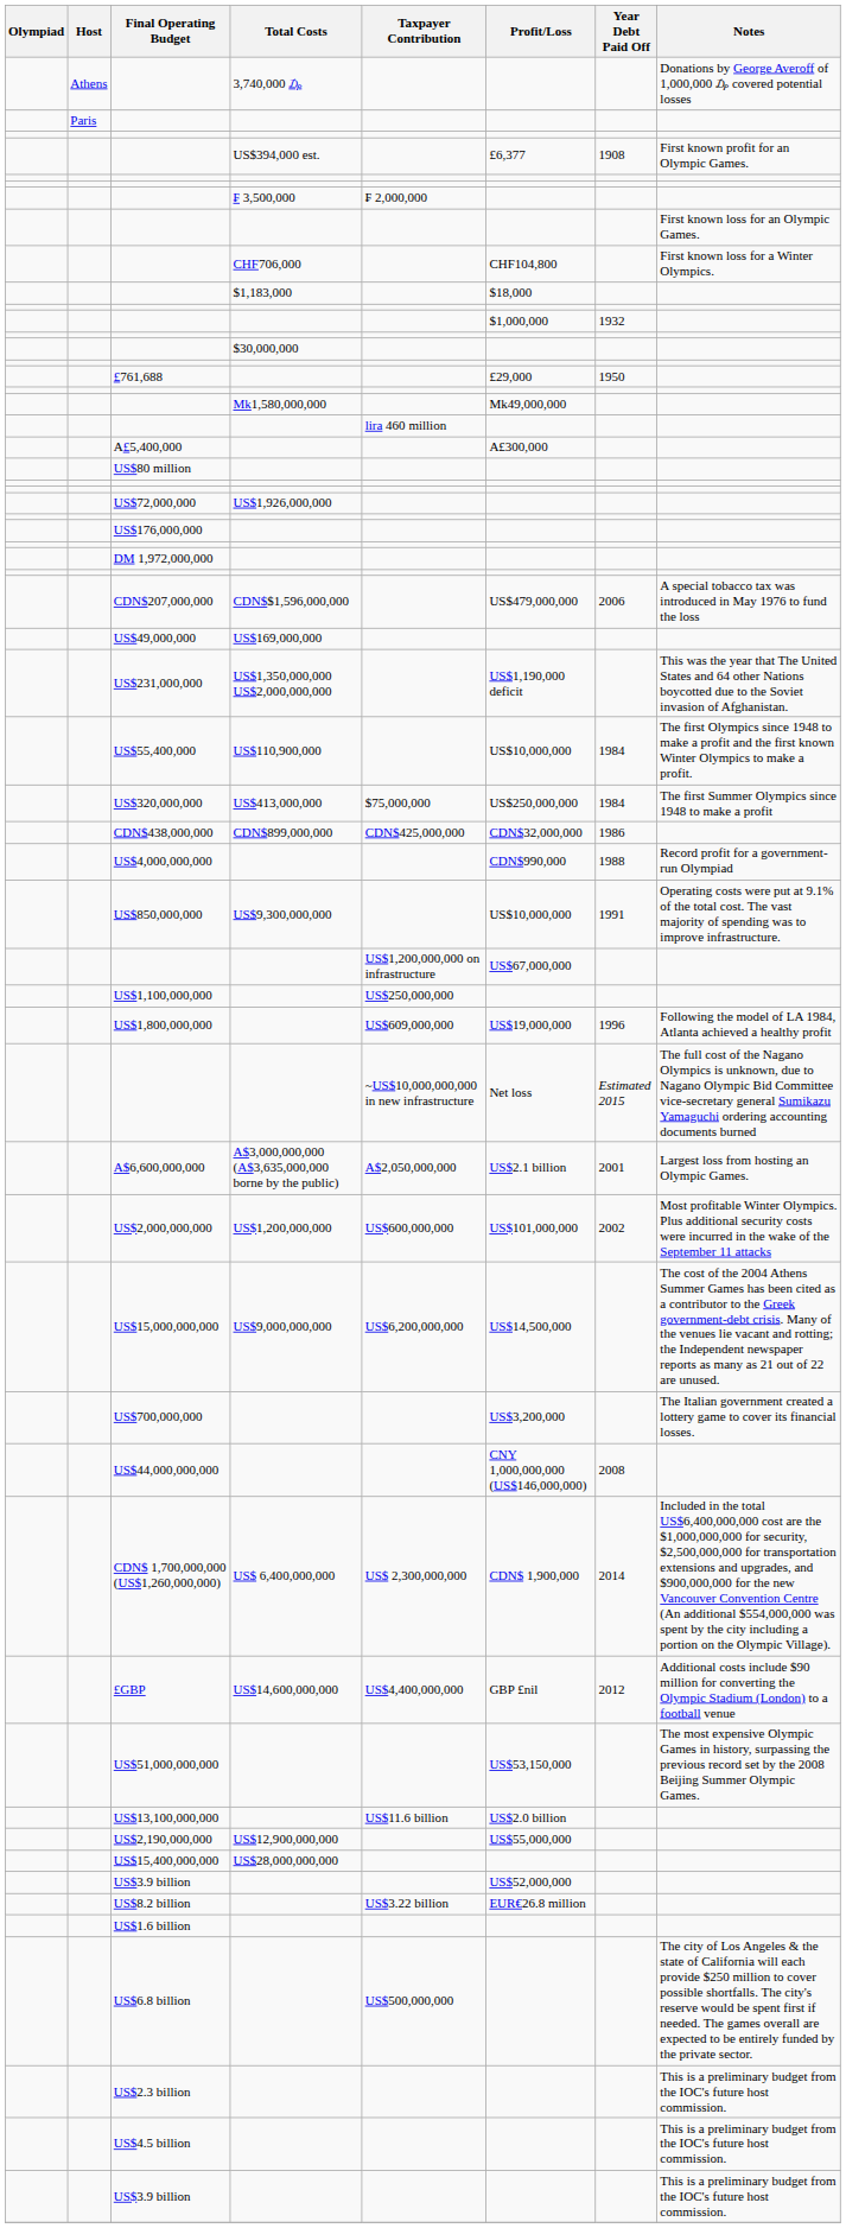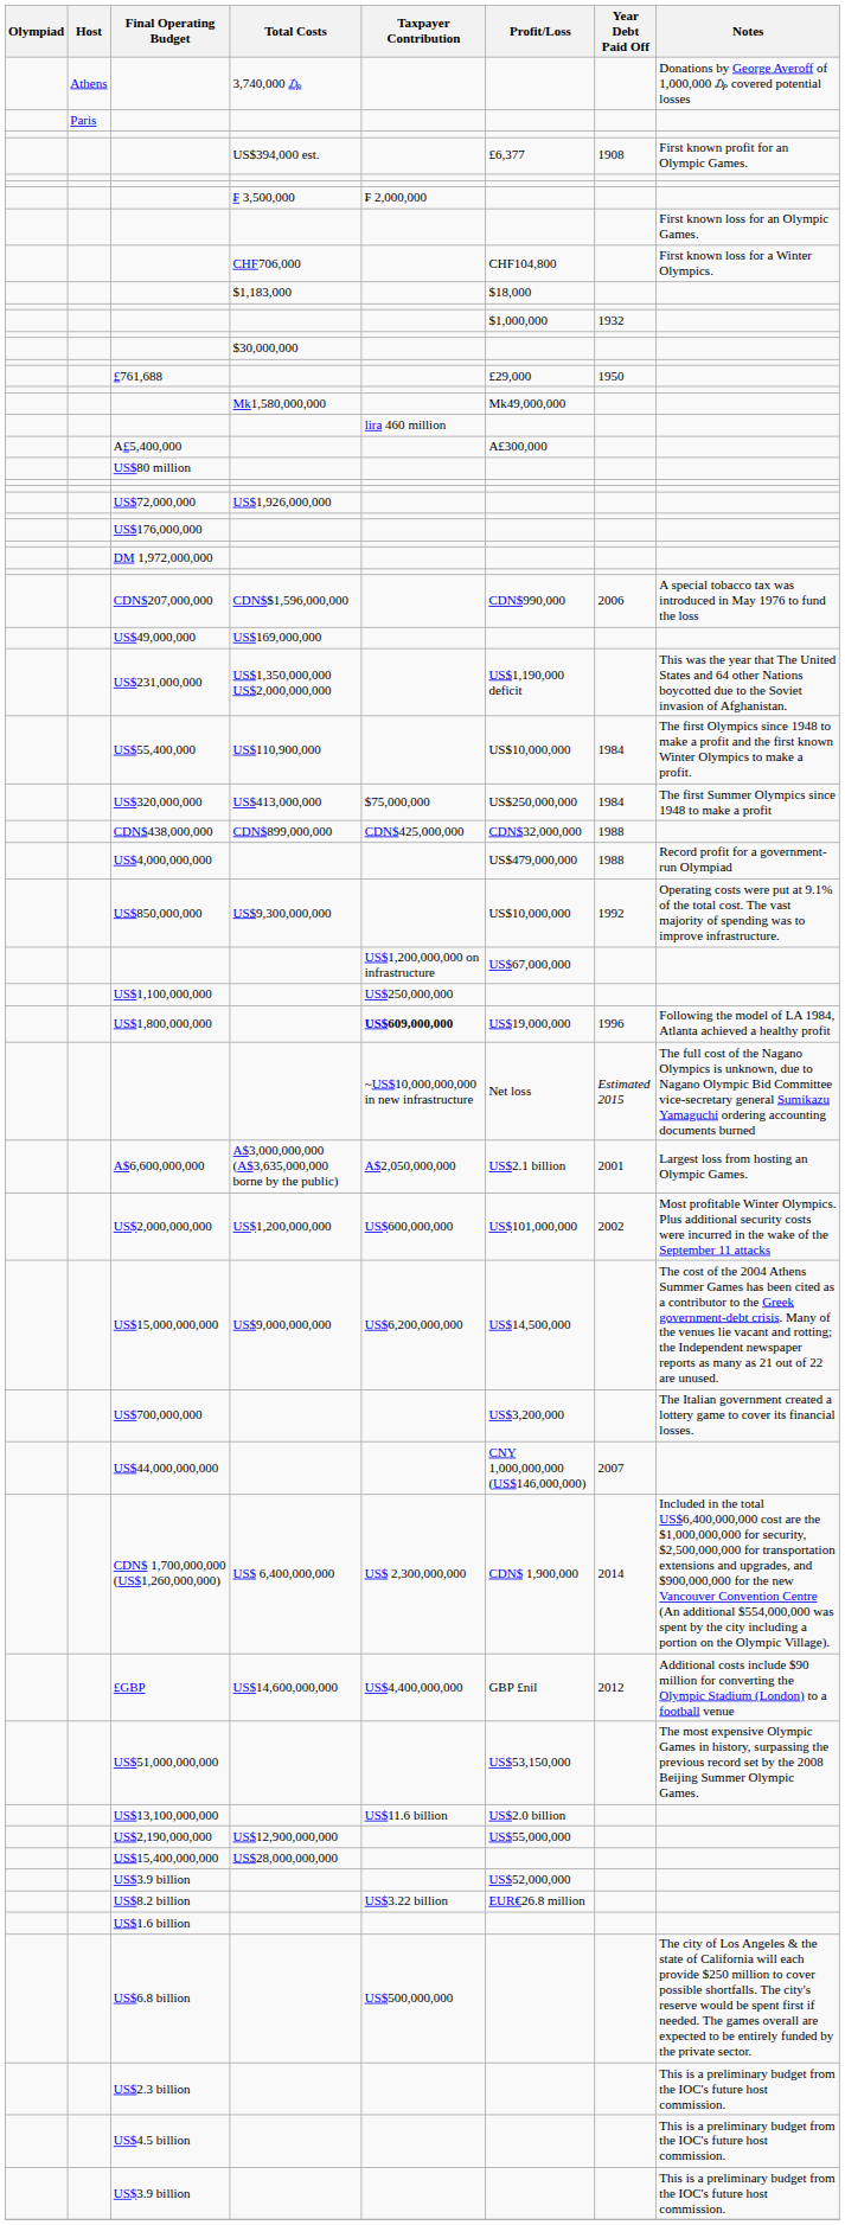CDN$207,000,000 | Profit/Loss: US$479,000,000 -> CDN$990,000
CDN$438,000,000 | Year Debt Paid Off: 1986 -> 1988
US$4,000,000,000 | Profit/Loss: CDN$990,000 -> US$479,000,000
US$850,000,000 | Year Debt Paid Off: 1991 -> 1992
US$1,800,000,000 | Taxpayer Contribution: normal -> bold
US$44,000,000,000 | Year Debt Paid Off: 2008 -> 2007
